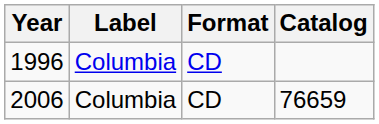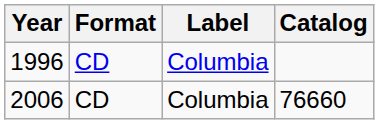columns swapped: Label <-> Format
2006 | Catalog: 76659 -> 76660
